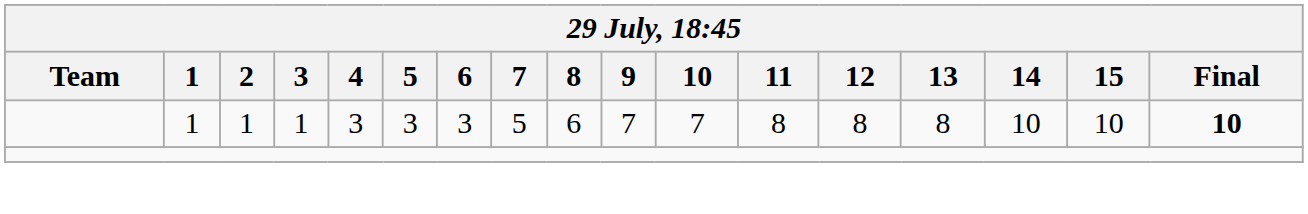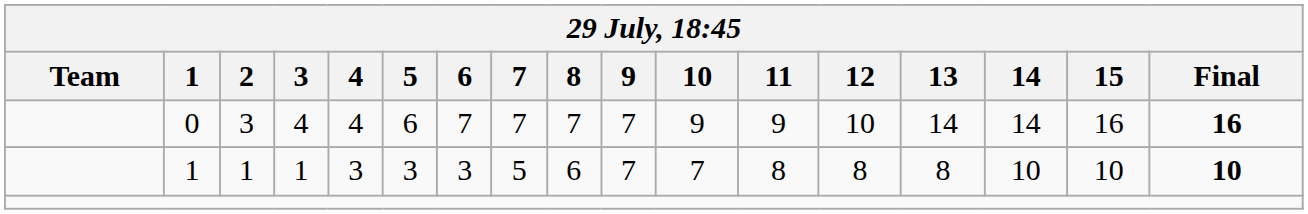+ row: 0 | 3 | 4 | 4 | 6 | 7 | 7 | 7 | 7 | 9 | 9 | 10 | 14 | 14 | 16 | 16
